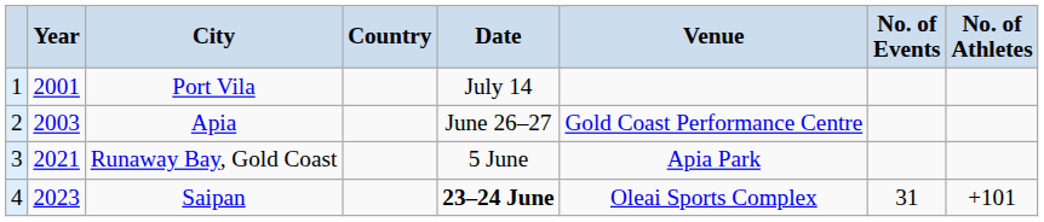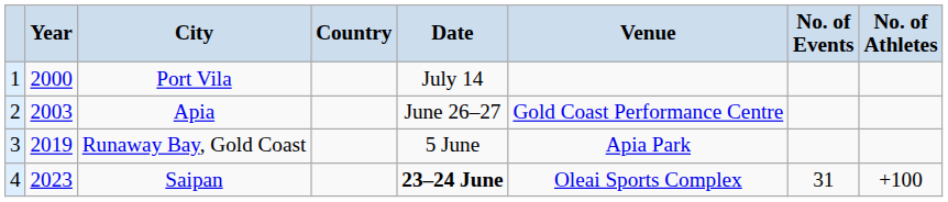Port Vila | Year: 2001 -> 2000
Runaway Bay, Gold Coast | Year: 2021 -> 2019
Saipan | No. of Athletes: +101 -> +100
